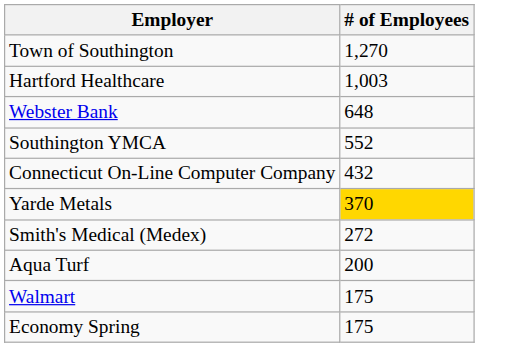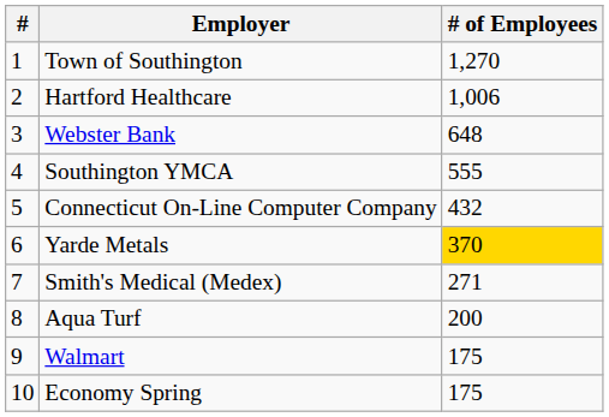+ column: # | 1 | 2 | 3 | 4 | 5 | 6 | 7 | 8 | 9 | 10
Hartford Healthcare | # of Employees: 1,003 -> 1,006
Southington YMCA | # of Employees: 552 -> 555
Smith's Medical (Medex) | # of Employees: 272 -> 271
